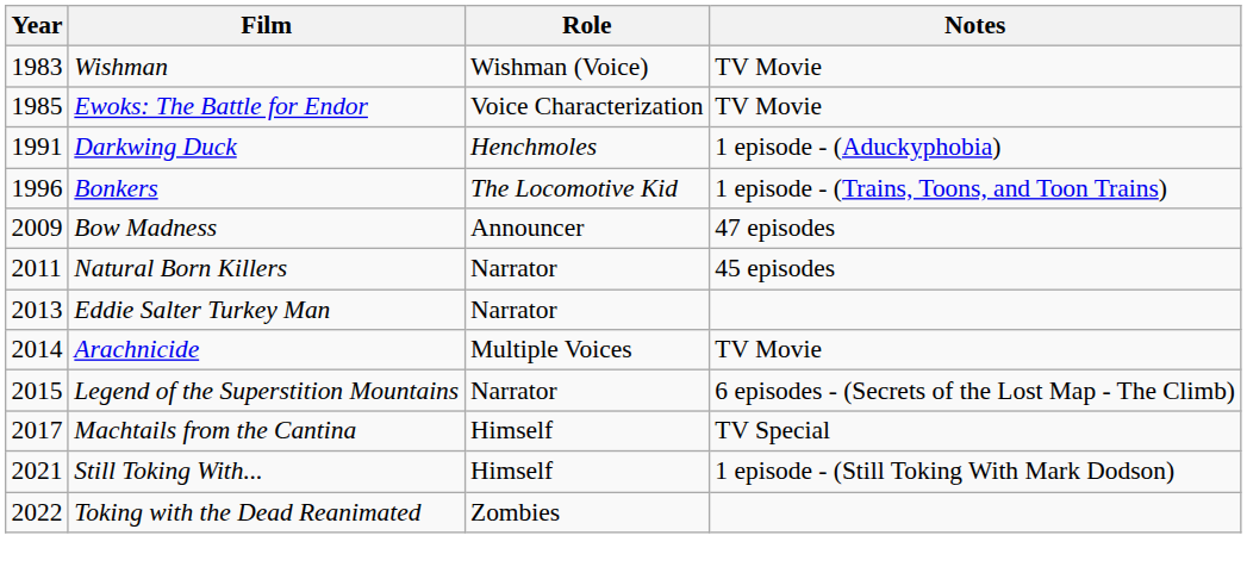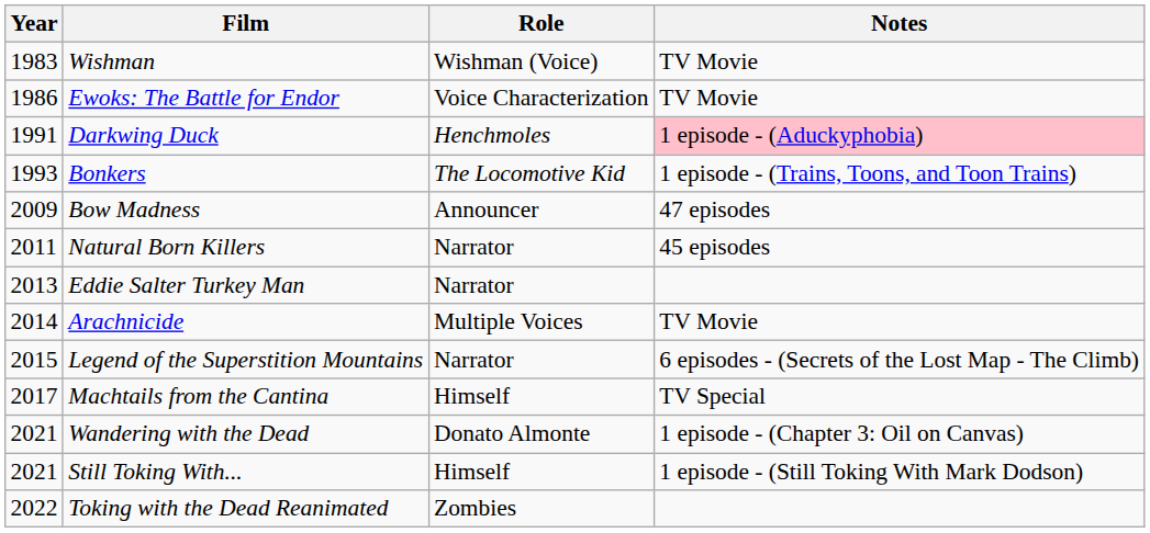Ewoks: The Battle for Endor | Year: 1985 -> 1986
Darkwing Duck | Notes: no background -> pink background
Bonkers | Year: 1996 -> 1993
+ row: 2021 | Wandering with the Dead | Donato Almonte | 1 episode - (Chapter 3: Oil on Canvas)
